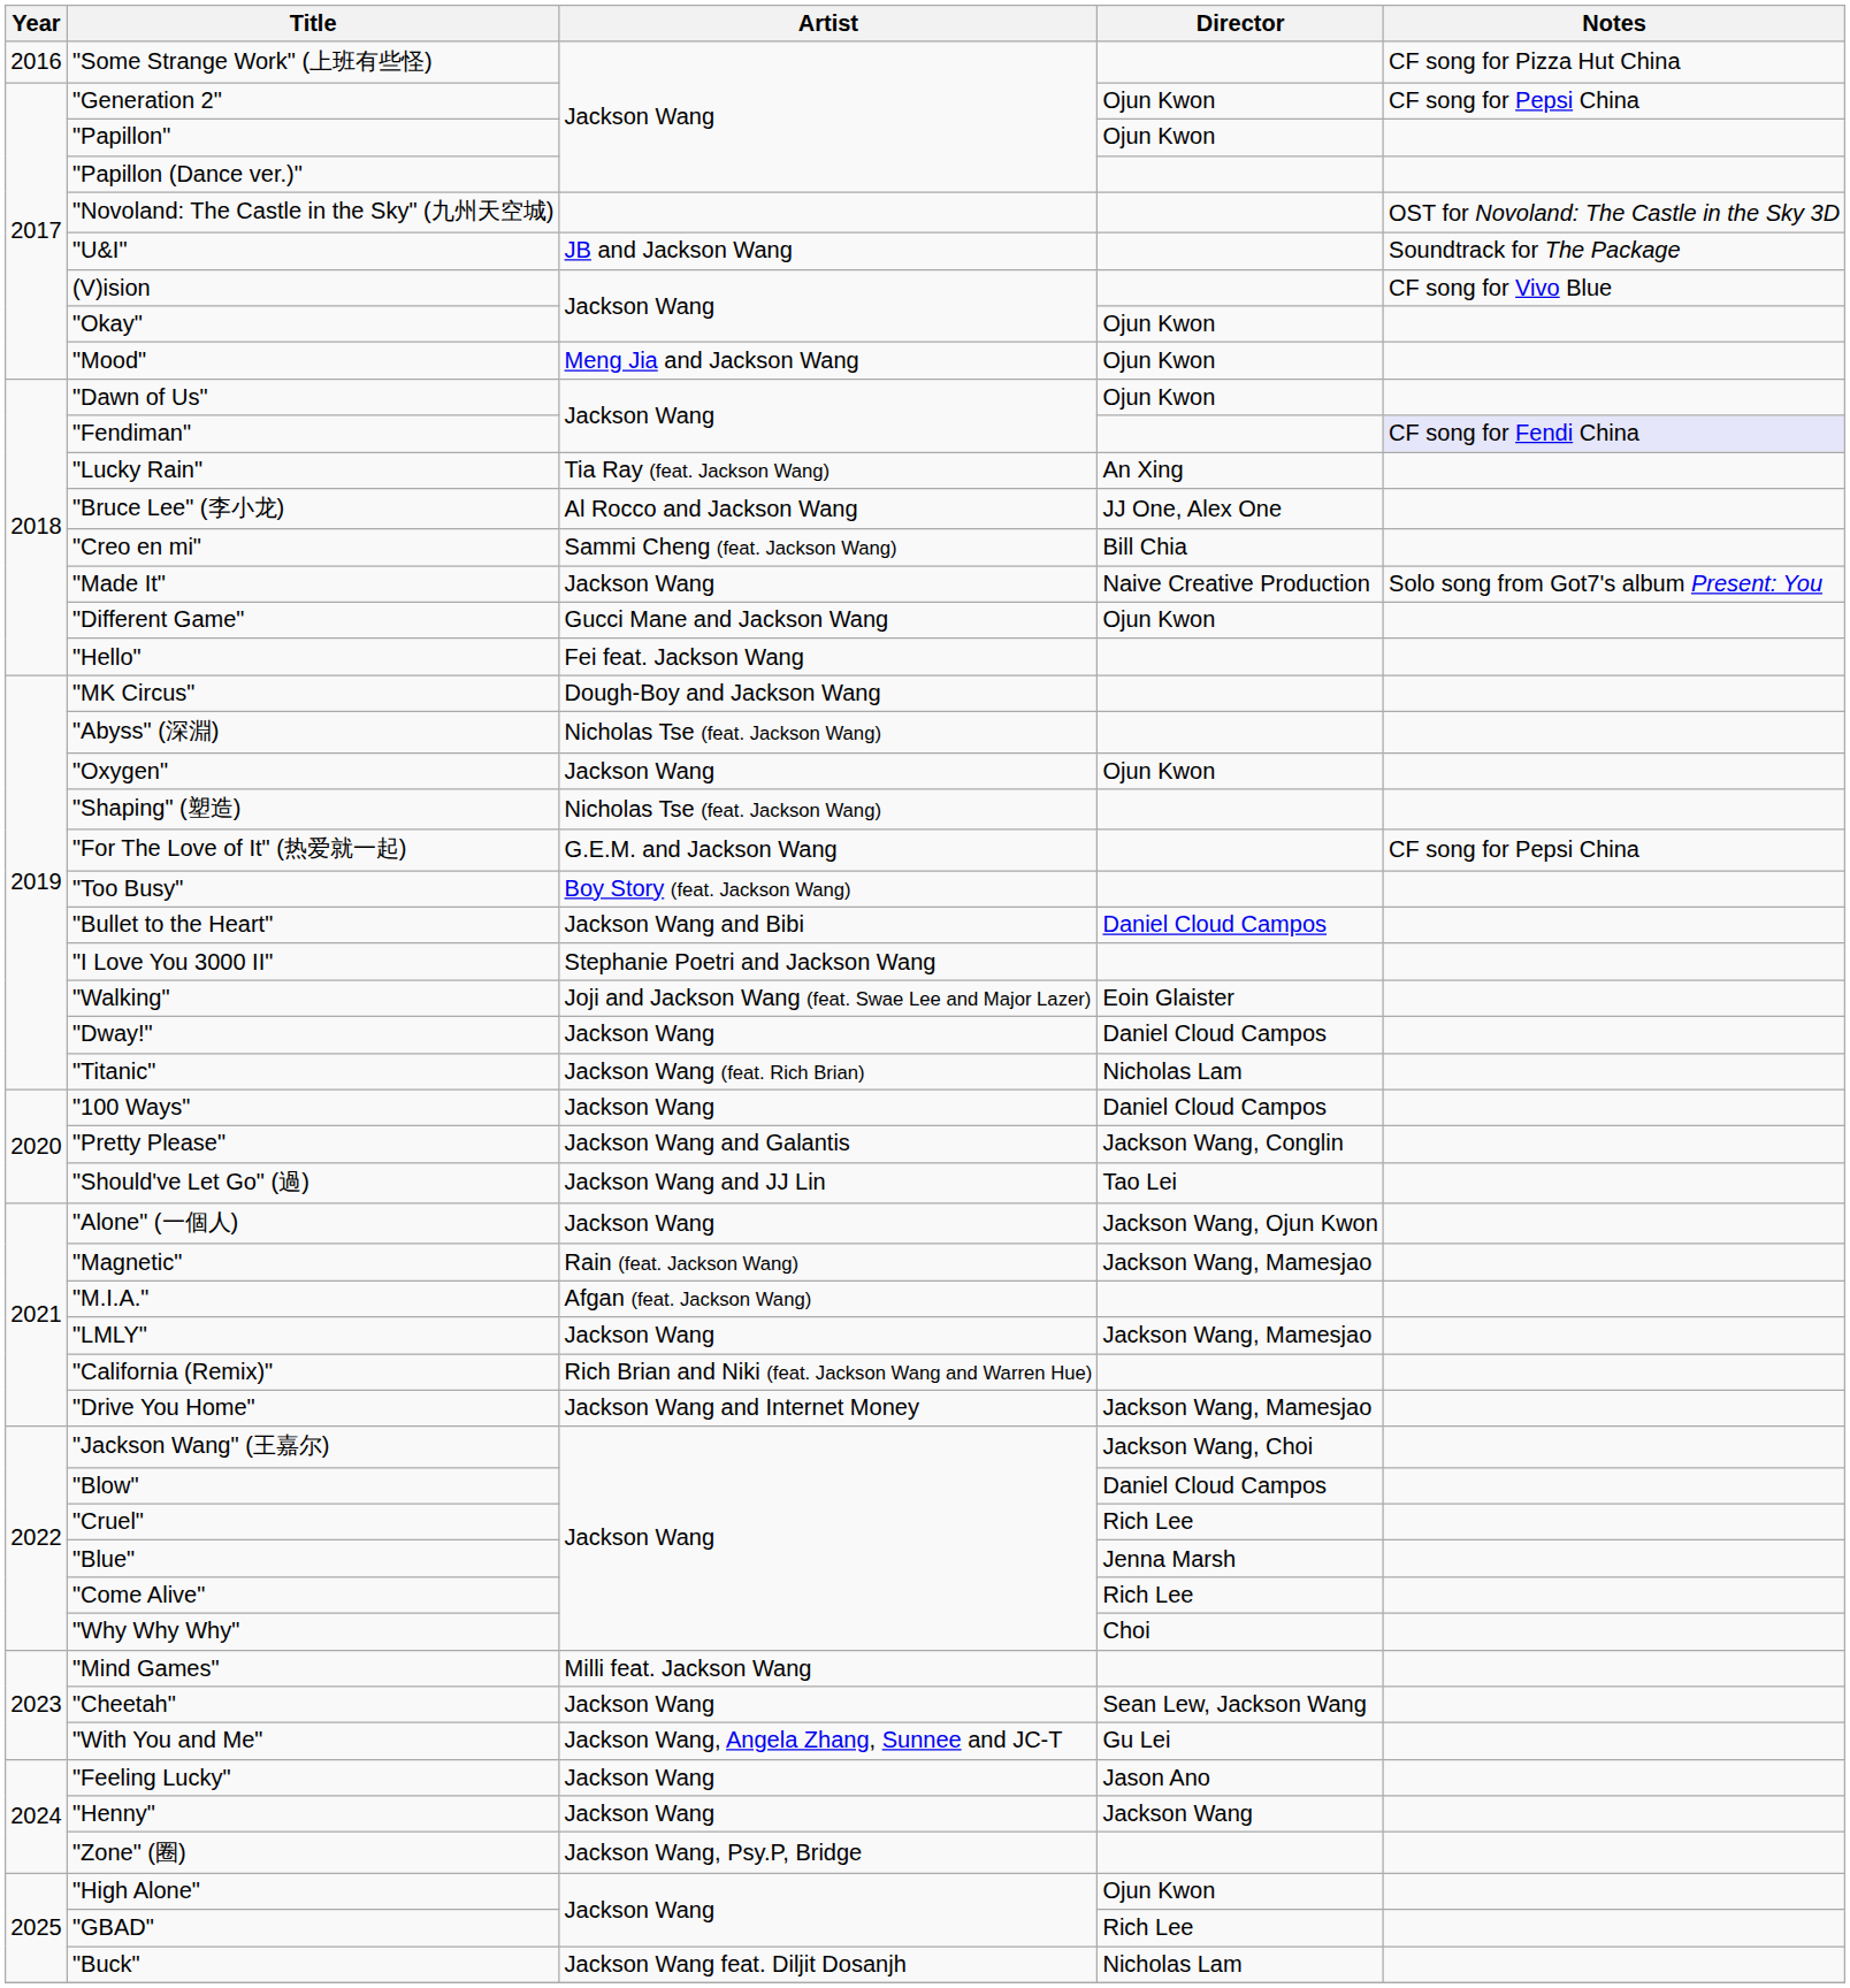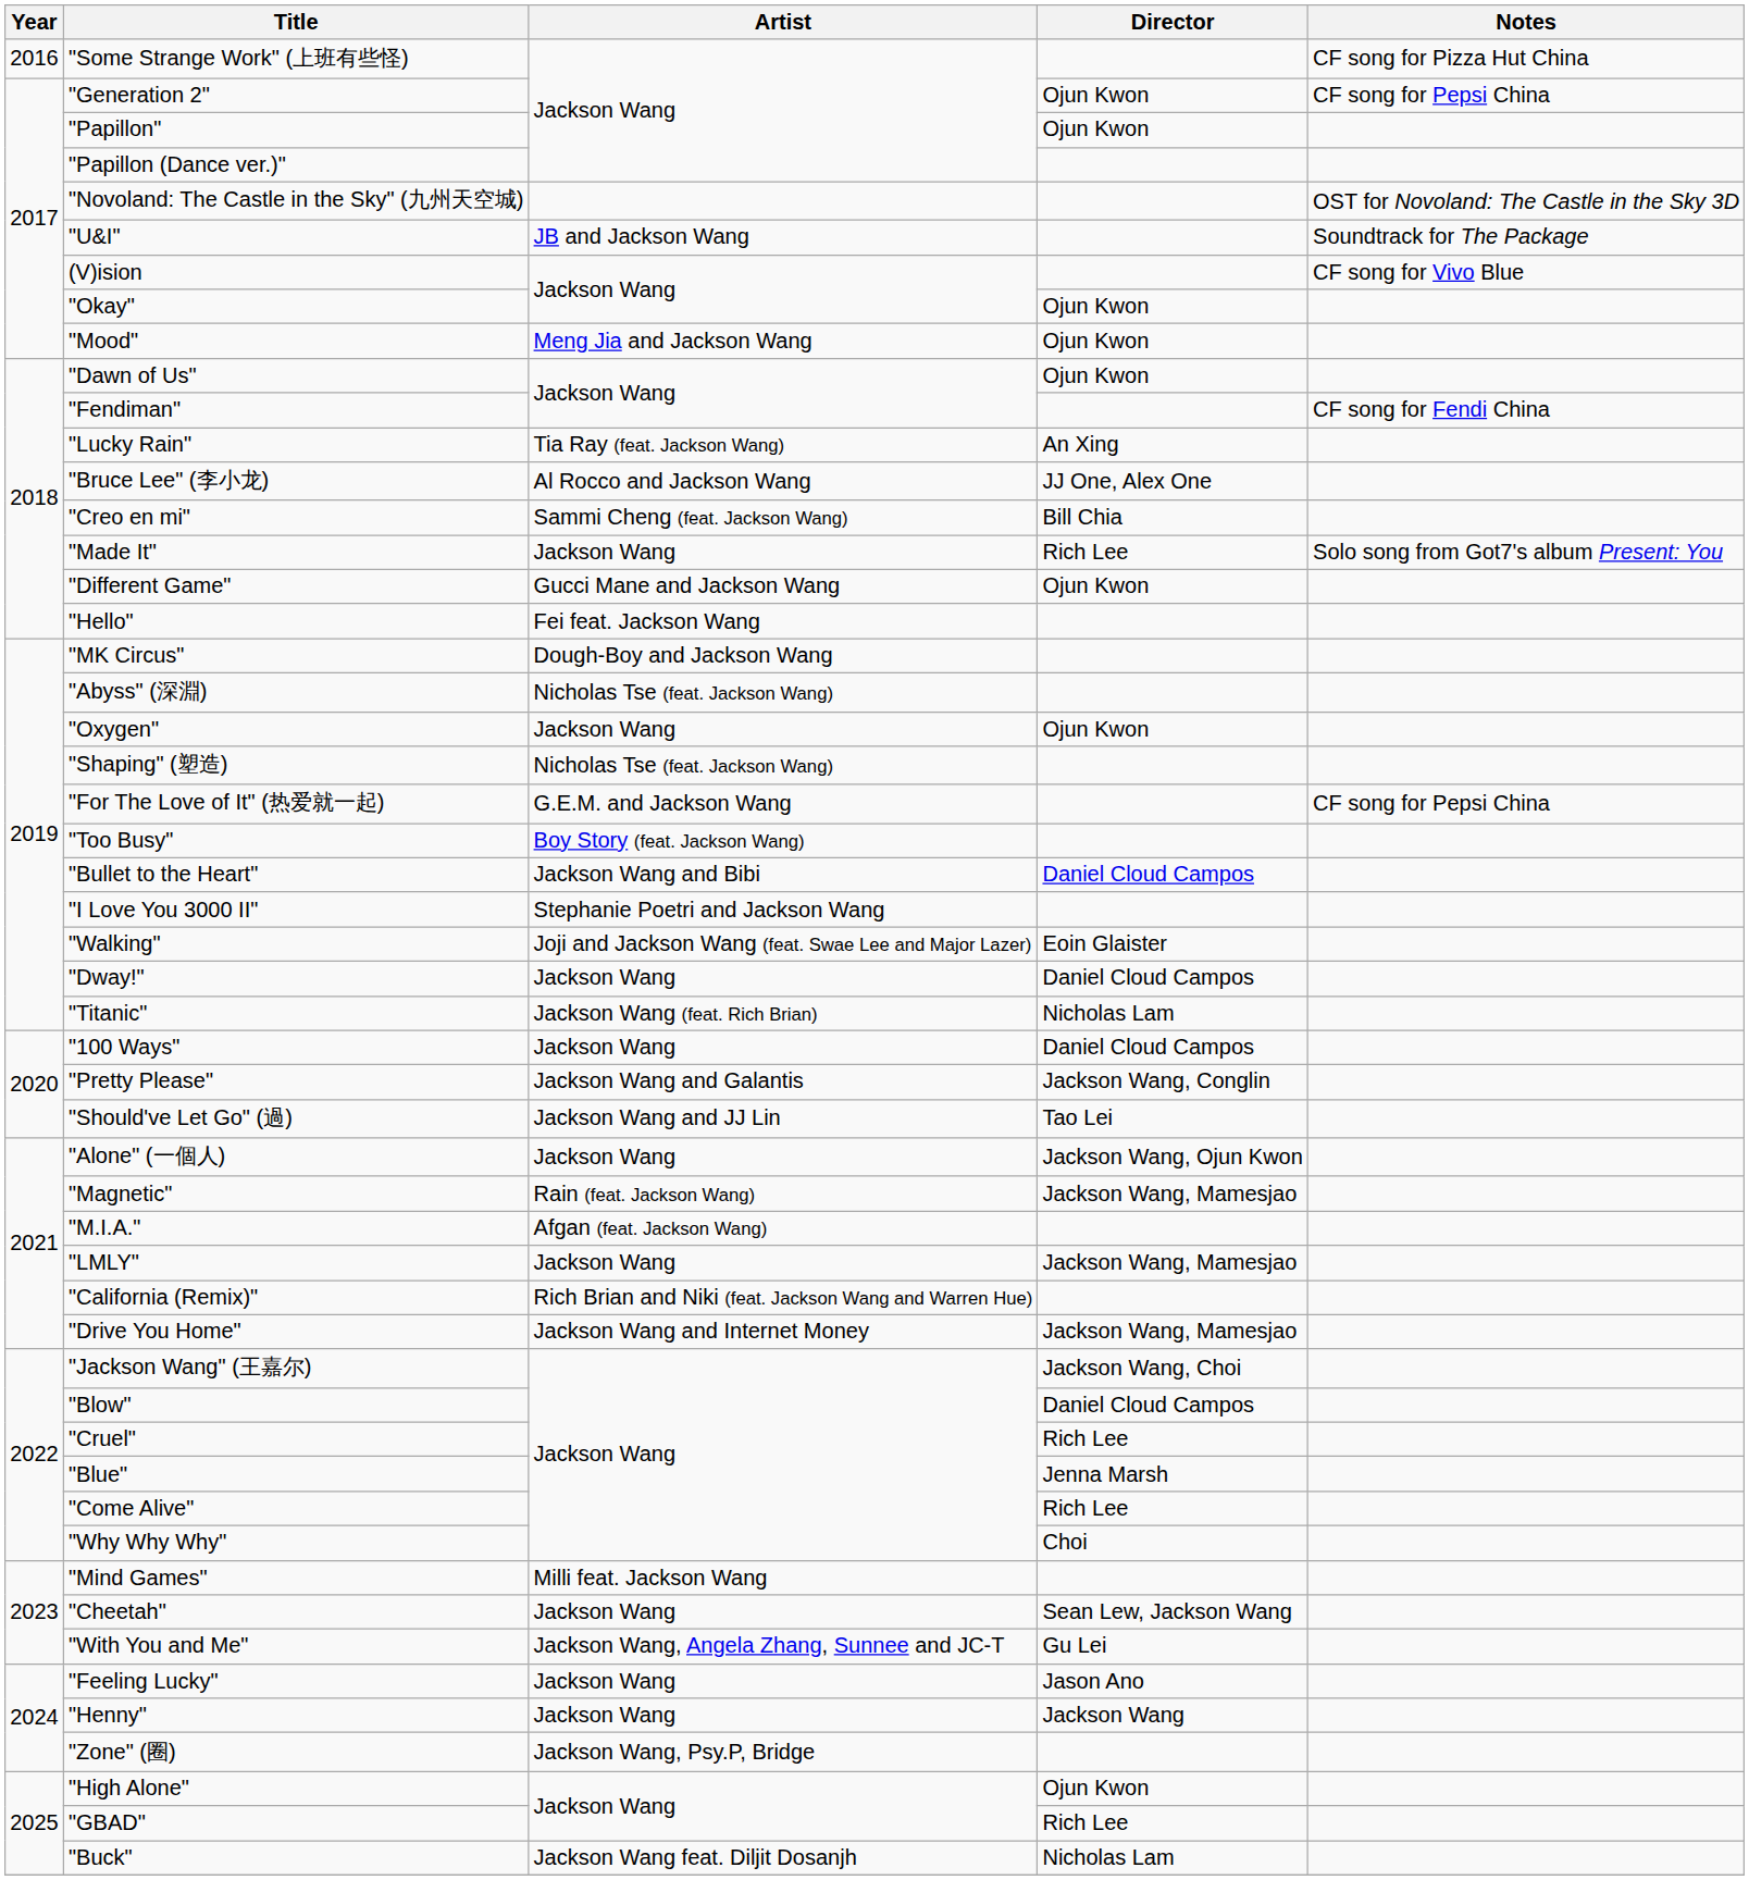"Fendiman" | Notes: lavender background -> no background
"Made It" | Director: Naive Creative Production -> Rich Lee
